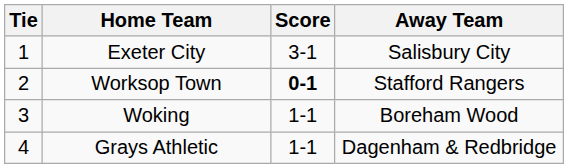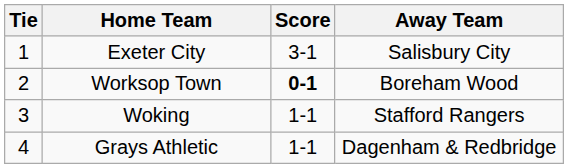Worksop Town | Away Team: Stafford Rangers -> Boreham Wood
Woking | Away Team: Boreham Wood -> Stafford Rangers
